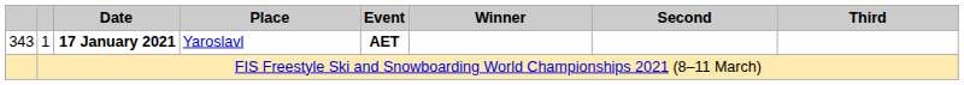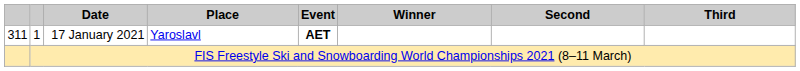1 | column 1: 343 -> 311
1 | Date: bold -> normal
